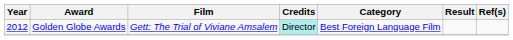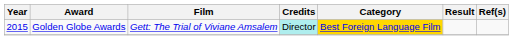Golden Globe Awards | Year: 2012 -> 2015
Golden Globe Awards | Category: no background -> gold background
